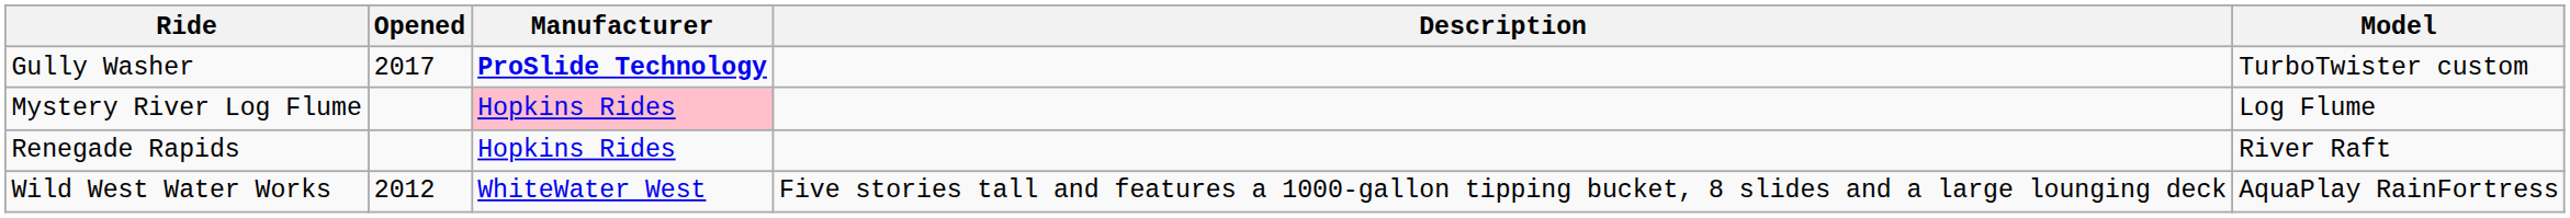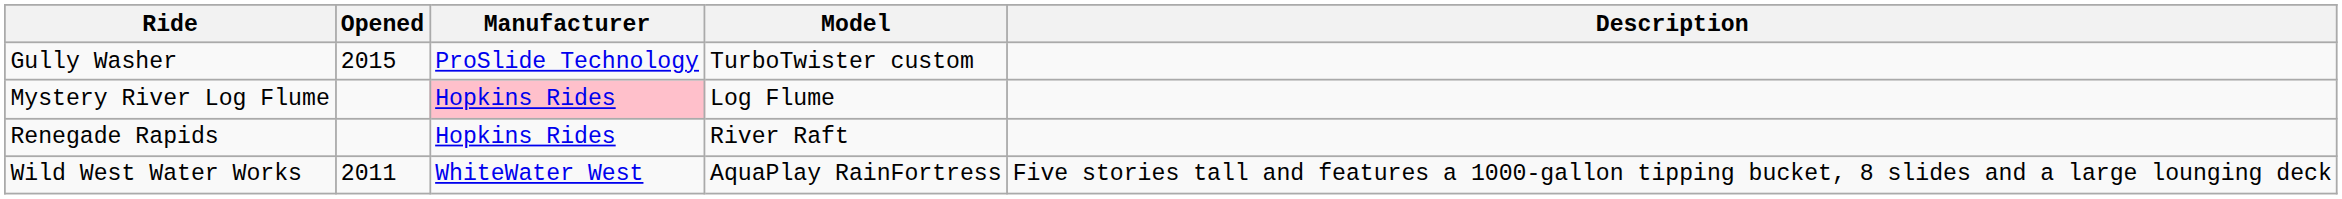columns swapped: Model <-> Description
Gully Washer | Opened: 2017 -> 2015
Gully Washer | Manufacturer: bold -> normal
Wild West Water Works | Opened: 2012 -> 2011
